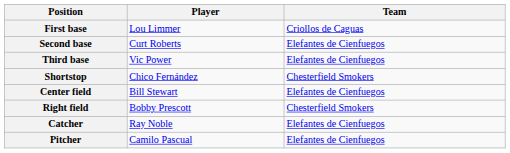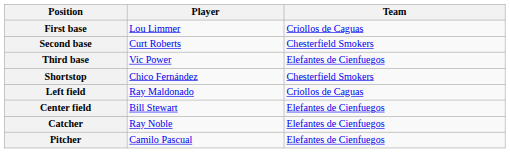Second base | Team: Elefantes de Cienfuegos -> Chesterfield Smokers
+ row: Left field | Ray Maldonado | Criollos de Caguas
- row: Right field | Bobby Prescott | Chesterfield Smokers
